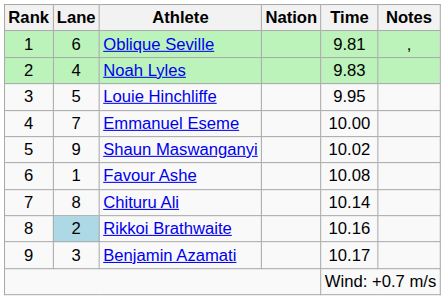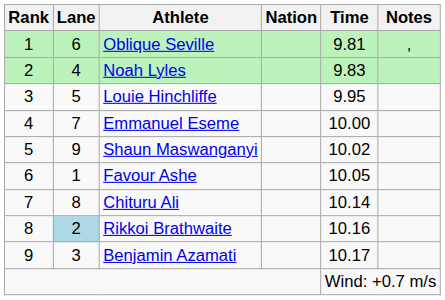Favour Ashe | Time: 10.08 -> 10.05
